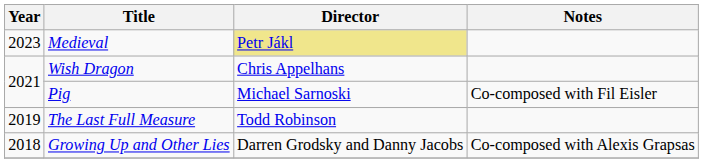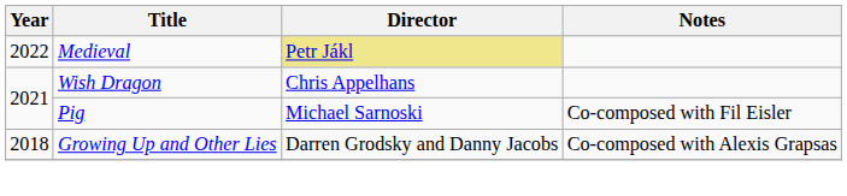Medieval | Year: 2023 -> 2022
- row: 2019 | The Last Full Measure | Todd Robinson
